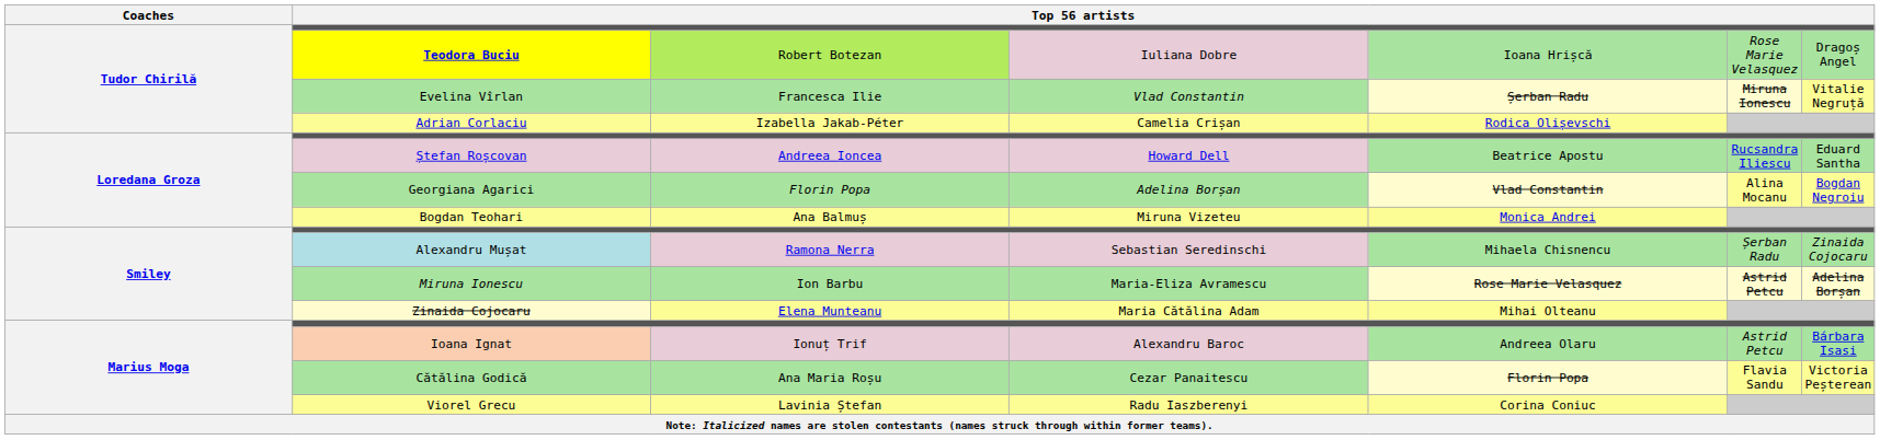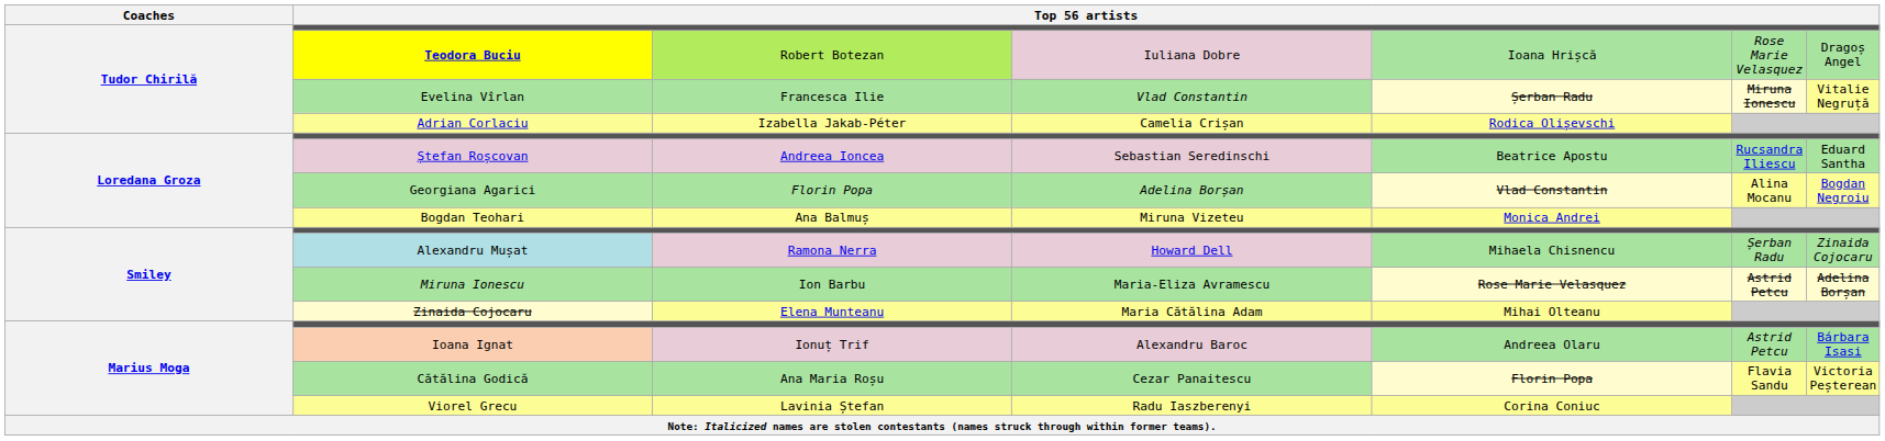Ștefan Roșcovan | column 4: Howard Dell -> Sebastian Seredinschi
Alexandru Mușat | column 4: Sebastian Seredinschi -> Howard Dell
